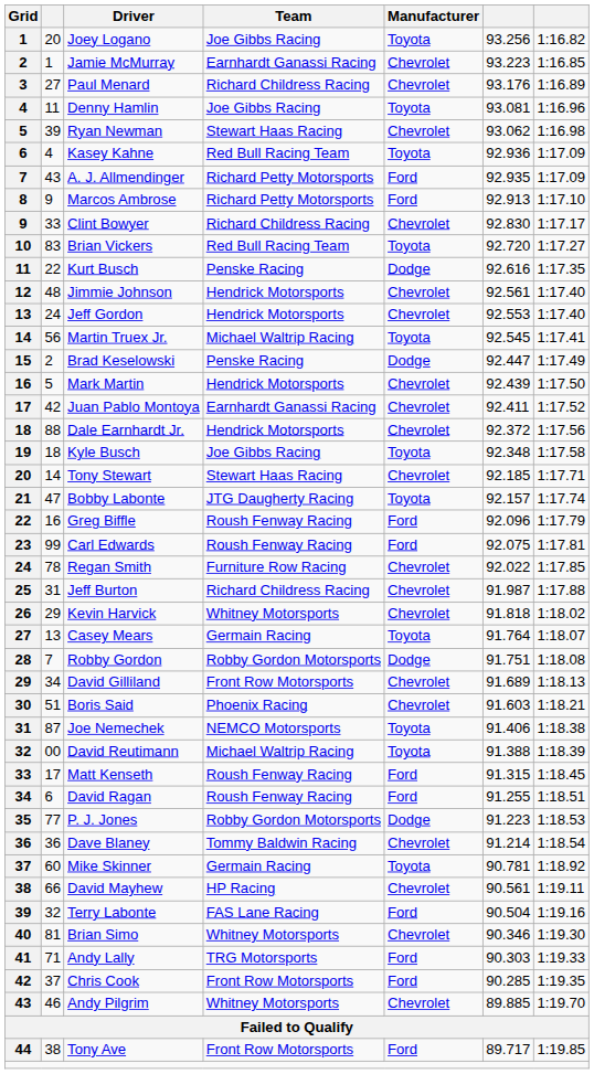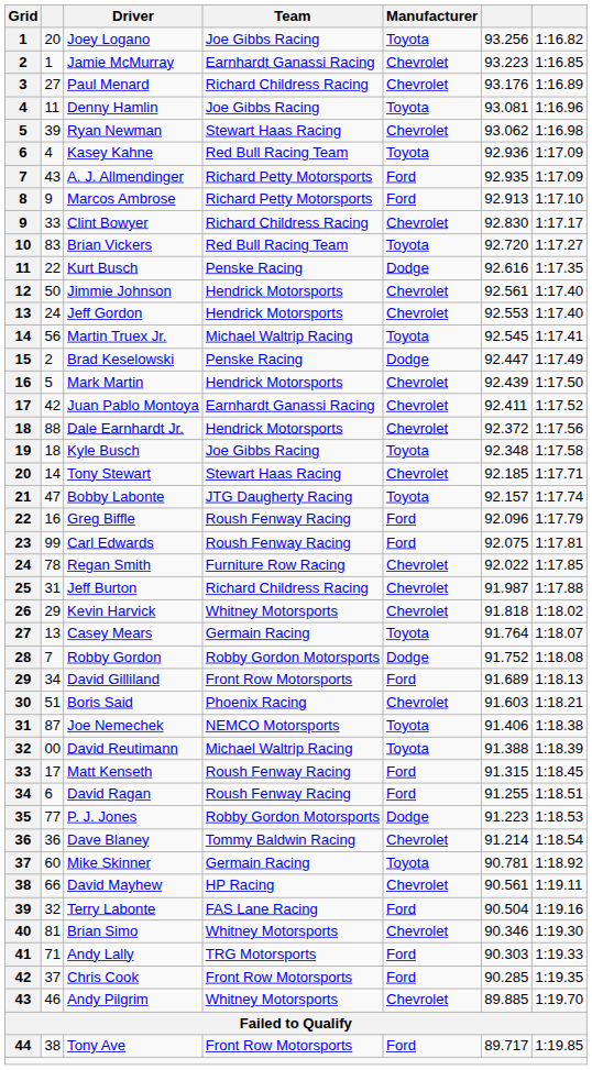Jimmie Johnson | column 2: 48 -> 50
Robby Gordon | column 6: 91.751 -> 91.752
David Gilliland | Manufacturer: Chevrolet -> Ford
